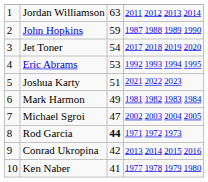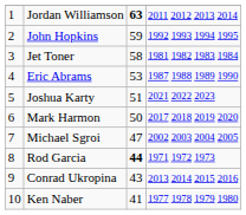Jordan Williamson | column 3: normal -> bold
John Hopkins | column 4: 1987 1988 1989 1990 -> 1992 1993 1994 1995
Jet Toner | column 3: 54 -> 58
Jet Toner | column 4: 2017 2018 2019 2020 -> 1981 1982 1983 1984
Eric Abrams | column 4: 1992 1993 1994 1995 -> 1987 1988 1989 1990
Mark Harmon | column 3: 49 -> 50
Mark Harmon | column 4: 1981 1982 1983 1984 -> 2017 2018 2019 2020
Conrad Ukropina | column 3: 42 -> 43
